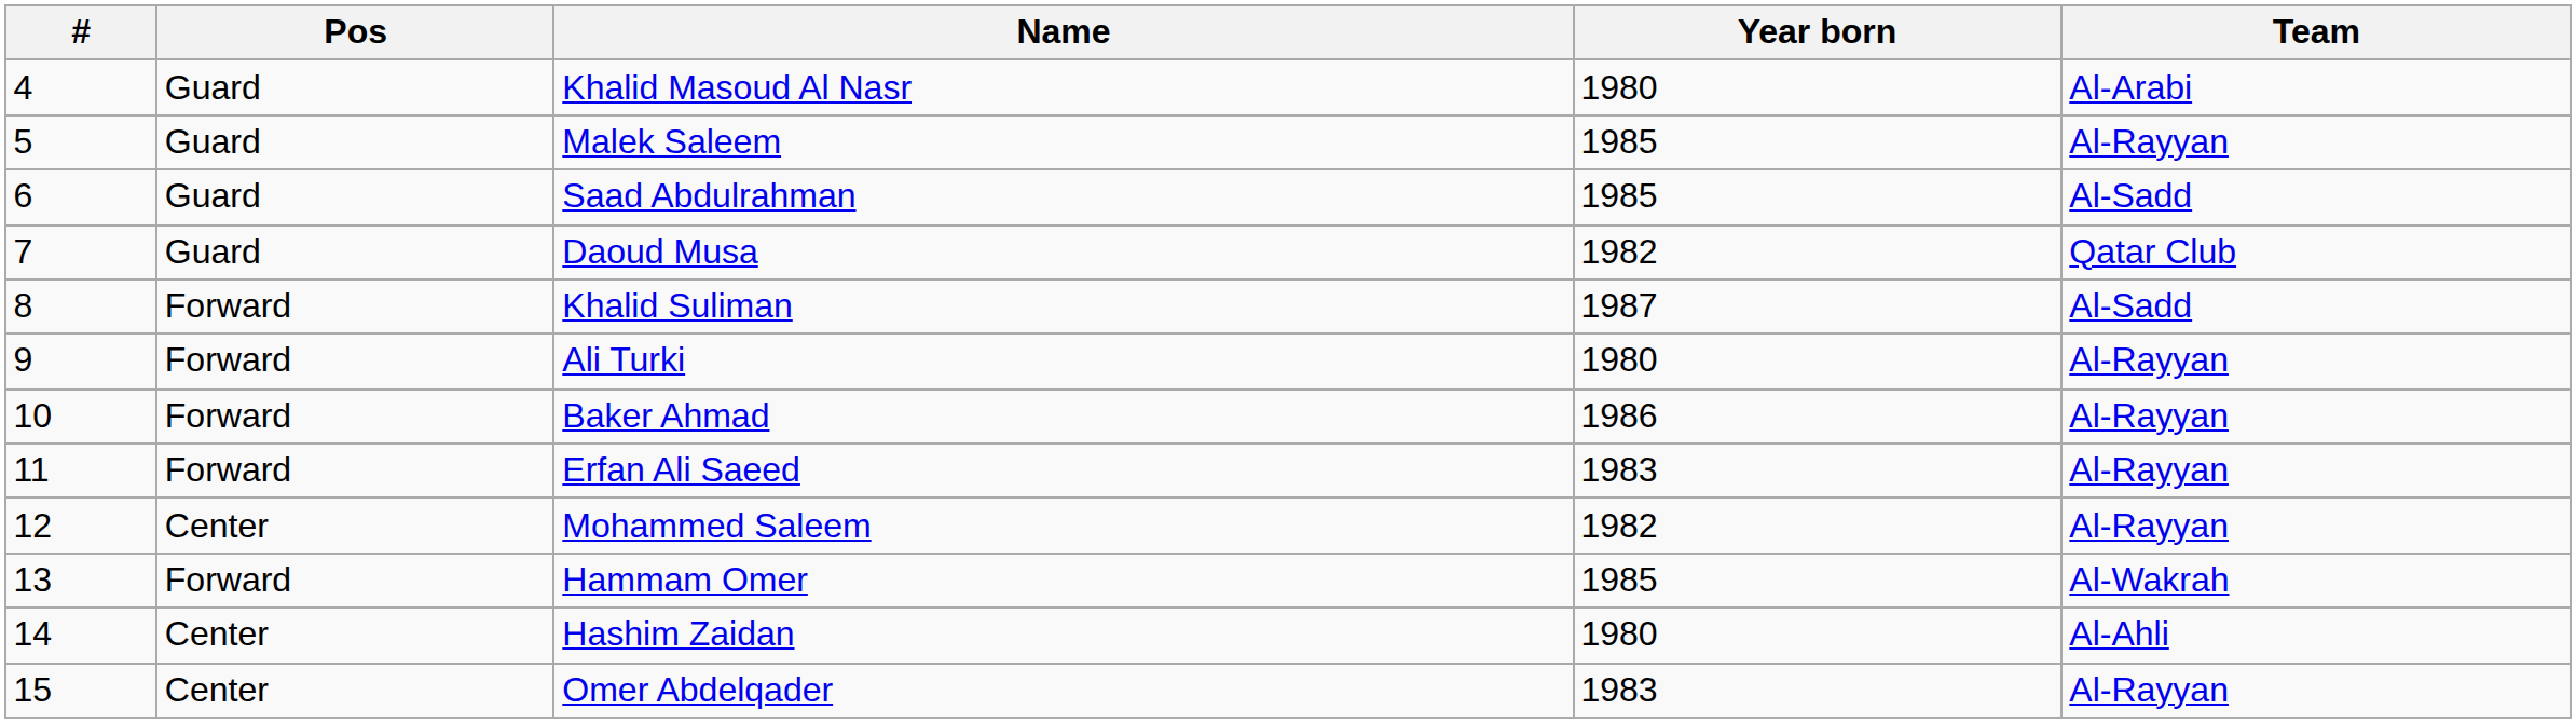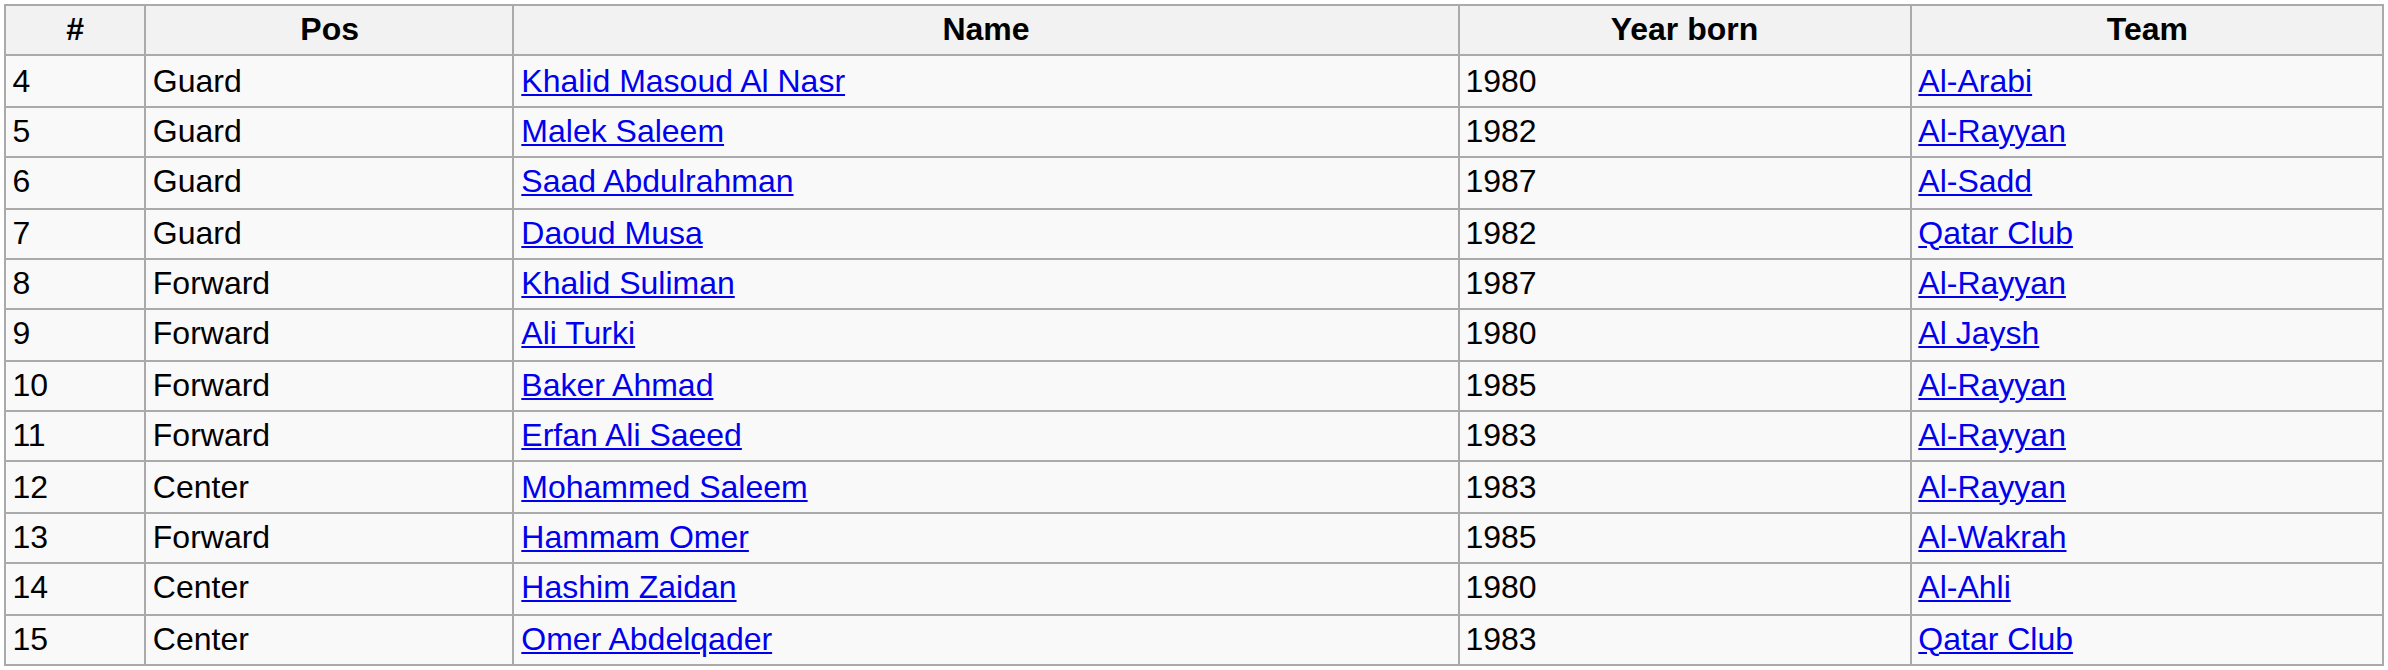Malek Saleem | Year born: 1985 -> 1982
Saad Abdulrahman | Year born: 1985 -> 1987
Khalid Suliman | Team: Al-Sadd -> Al-Rayyan
Ali Turki | Team: Al-Rayyan -> Al Jaysh
Baker Ahmad | Year born: 1986 -> 1985
Mohammed Saleem | Year born: 1982 -> 1983
Omer Abdelqader | Team: Al-Rayyan -> Qatar Club
